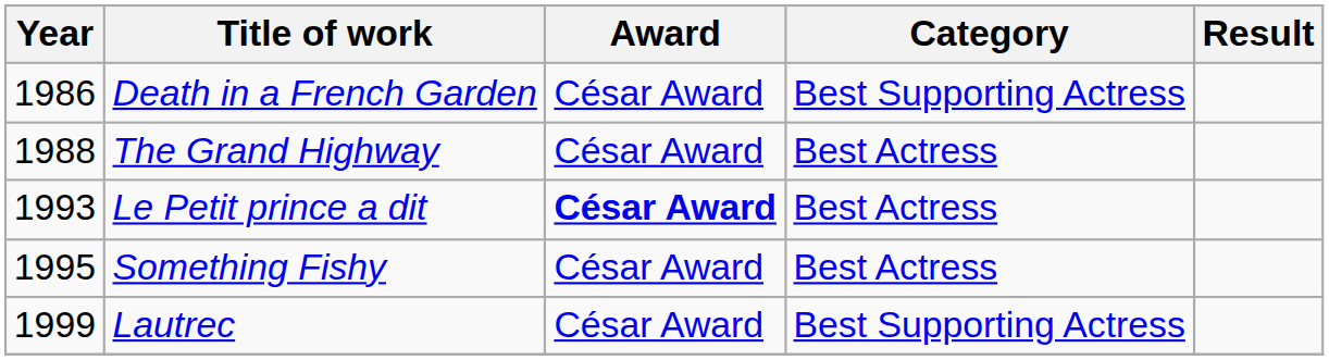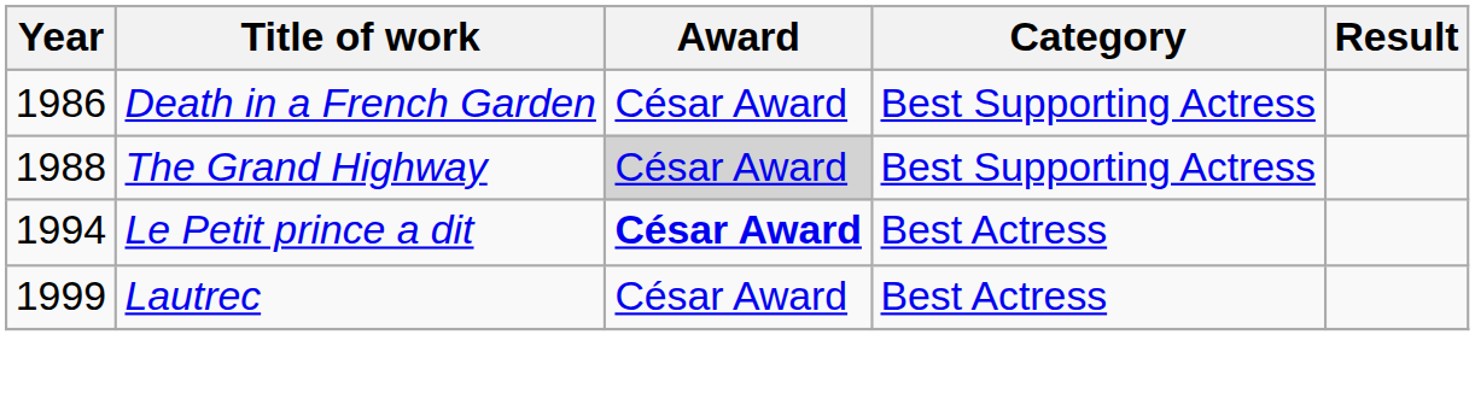The Grand Highway | Award: no background -> lightgrey background
The Grand Highway | Category: Best Actress -> Best Supporting Actress
Le Petit prince a dit | Year: 1993 -> 1994
- row: 1995 | Something Fishy | César Award | Best Actress
Lautrec | Category: Best Supporting Actress -> Best Actress
